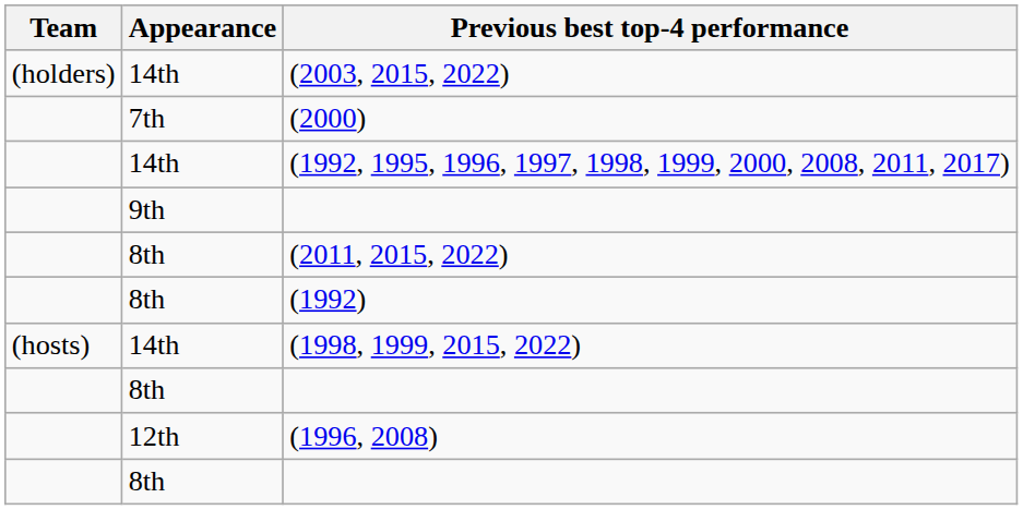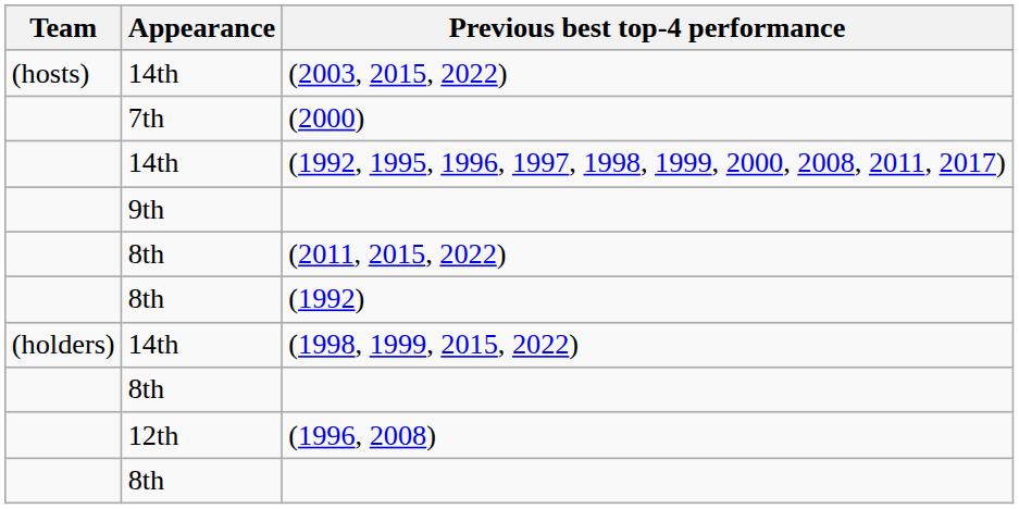(2003, 2015, 2022) | Team: (holders) -> (hosts)
(1998, 1999, 2015, 2022) | Team: (hosts) -> (holders)
